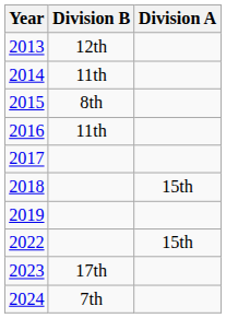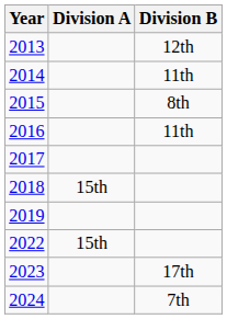columns swapped: Division A <-> Division B
